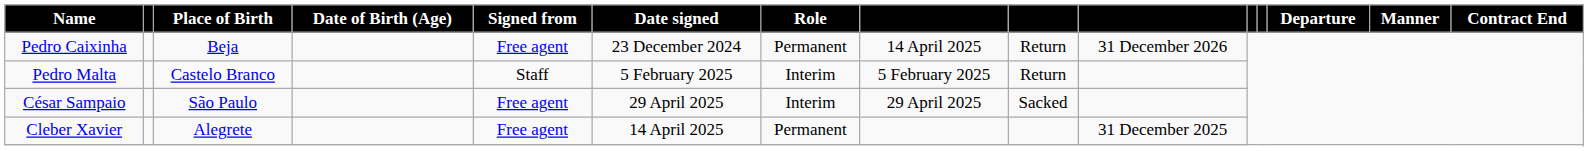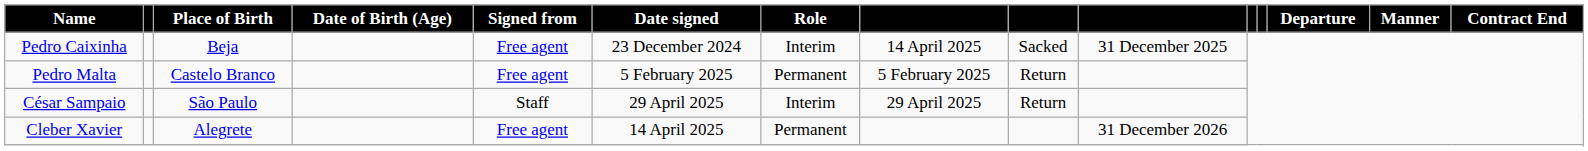Pedro Caixinha | Role: Permanent -> Interim
Pedro Caixinha | column 9: Return -> Sacked
Pedro Caixinha | column 10: 31 December 2026 -> 31 December 2025
Pedro Malta | Signed from: Staff -> Free agent
Pedro Malta | Role: Interim -> Permanent
César Sampaio | Signed from: Free agent -> Staff
César Sampaio | column 9: Sacked -> Return
Cleber Xavier | column 10: 31 December 2025 -> 31 December 2026
